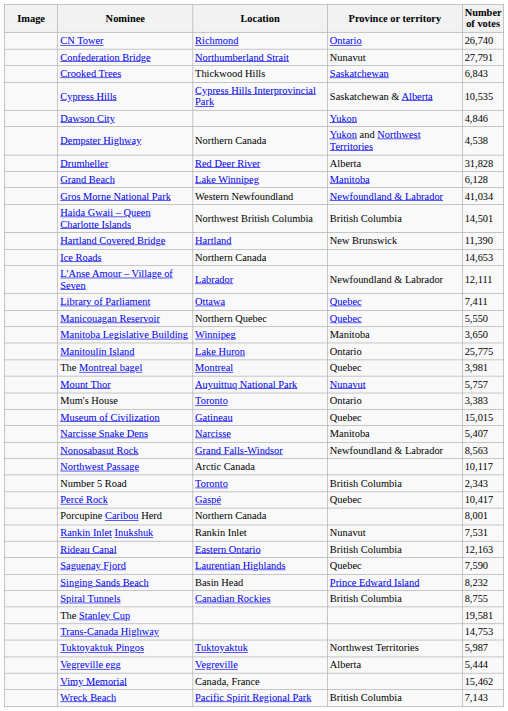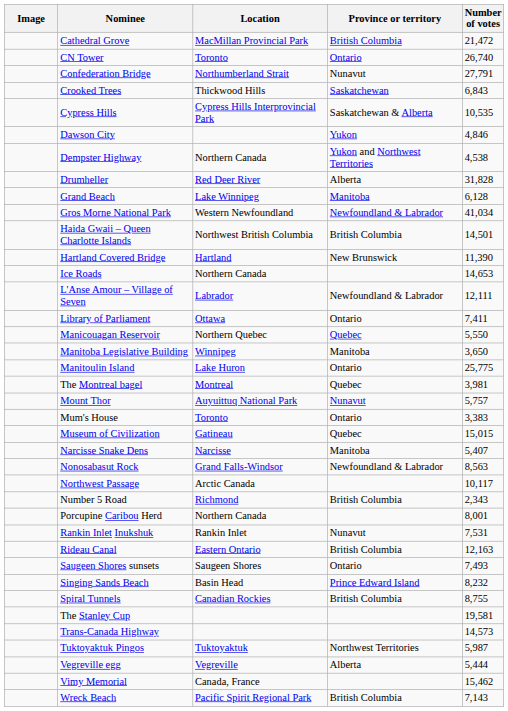+ row: Cathedral Grove | MacMillan Provincial Park | British Columbia | 21,472
CN Tower | Location: Richmond -> Toronto
Library of Parliament | Province or territory: Quebec -> Ontario
Number 5 Road | Location: Toronto -> Richmond
- row: Percé Rock | Gaspé | Quebec | 10,417
- row: Saguenay Fjord | Laurentian Highlands | Quebec | 7,590
+ row: Saugeen Shores sunsets | Saugeen Shores | Ontario | 7,493
Trans-Canada Highway | Number of votes: 14,753 -> 14,573
